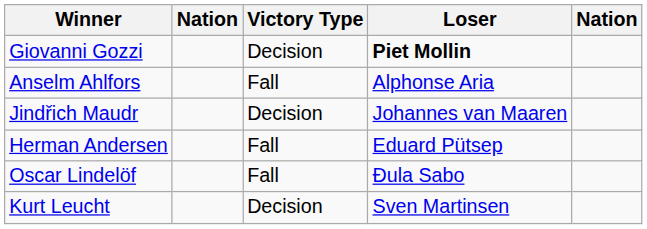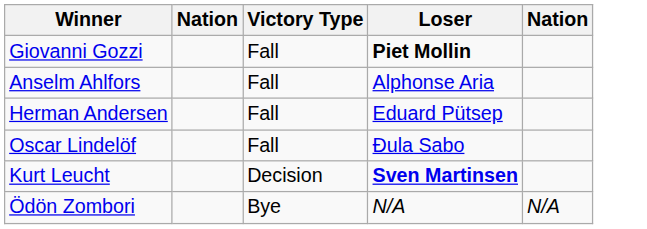Giovanni Gozzi | Victory Type: Decision -> Fall
- row: Jindřich Maudr | Decision | Johannes van Maaren
Kurt Leucht | Loser: normal -> bold
+ row: Ödön Zombori | Bye | N/A | N/A
